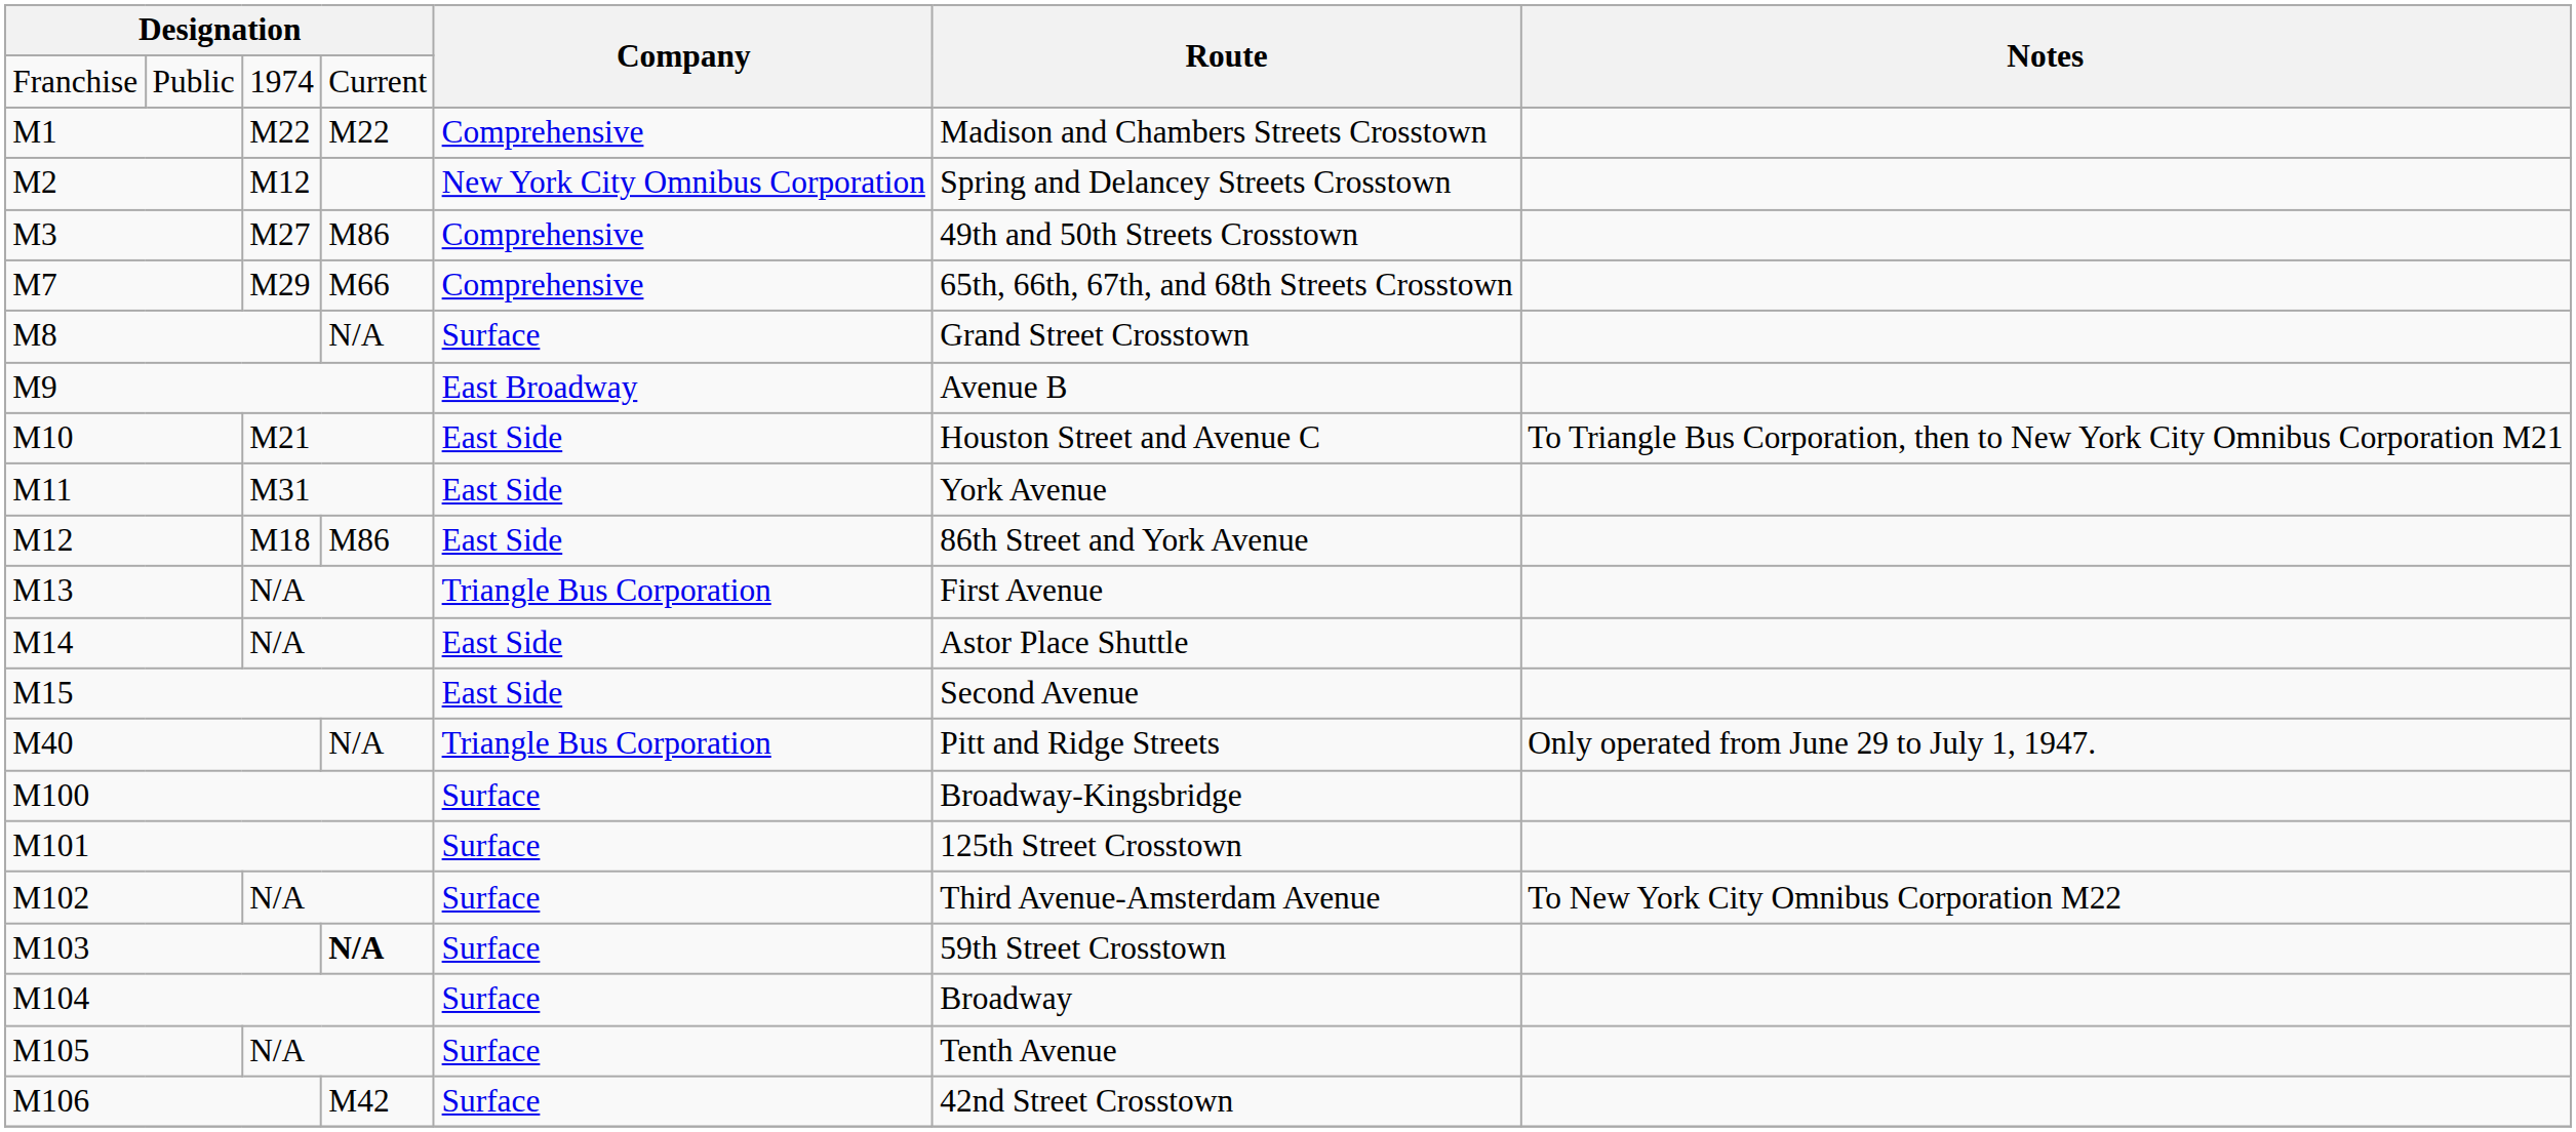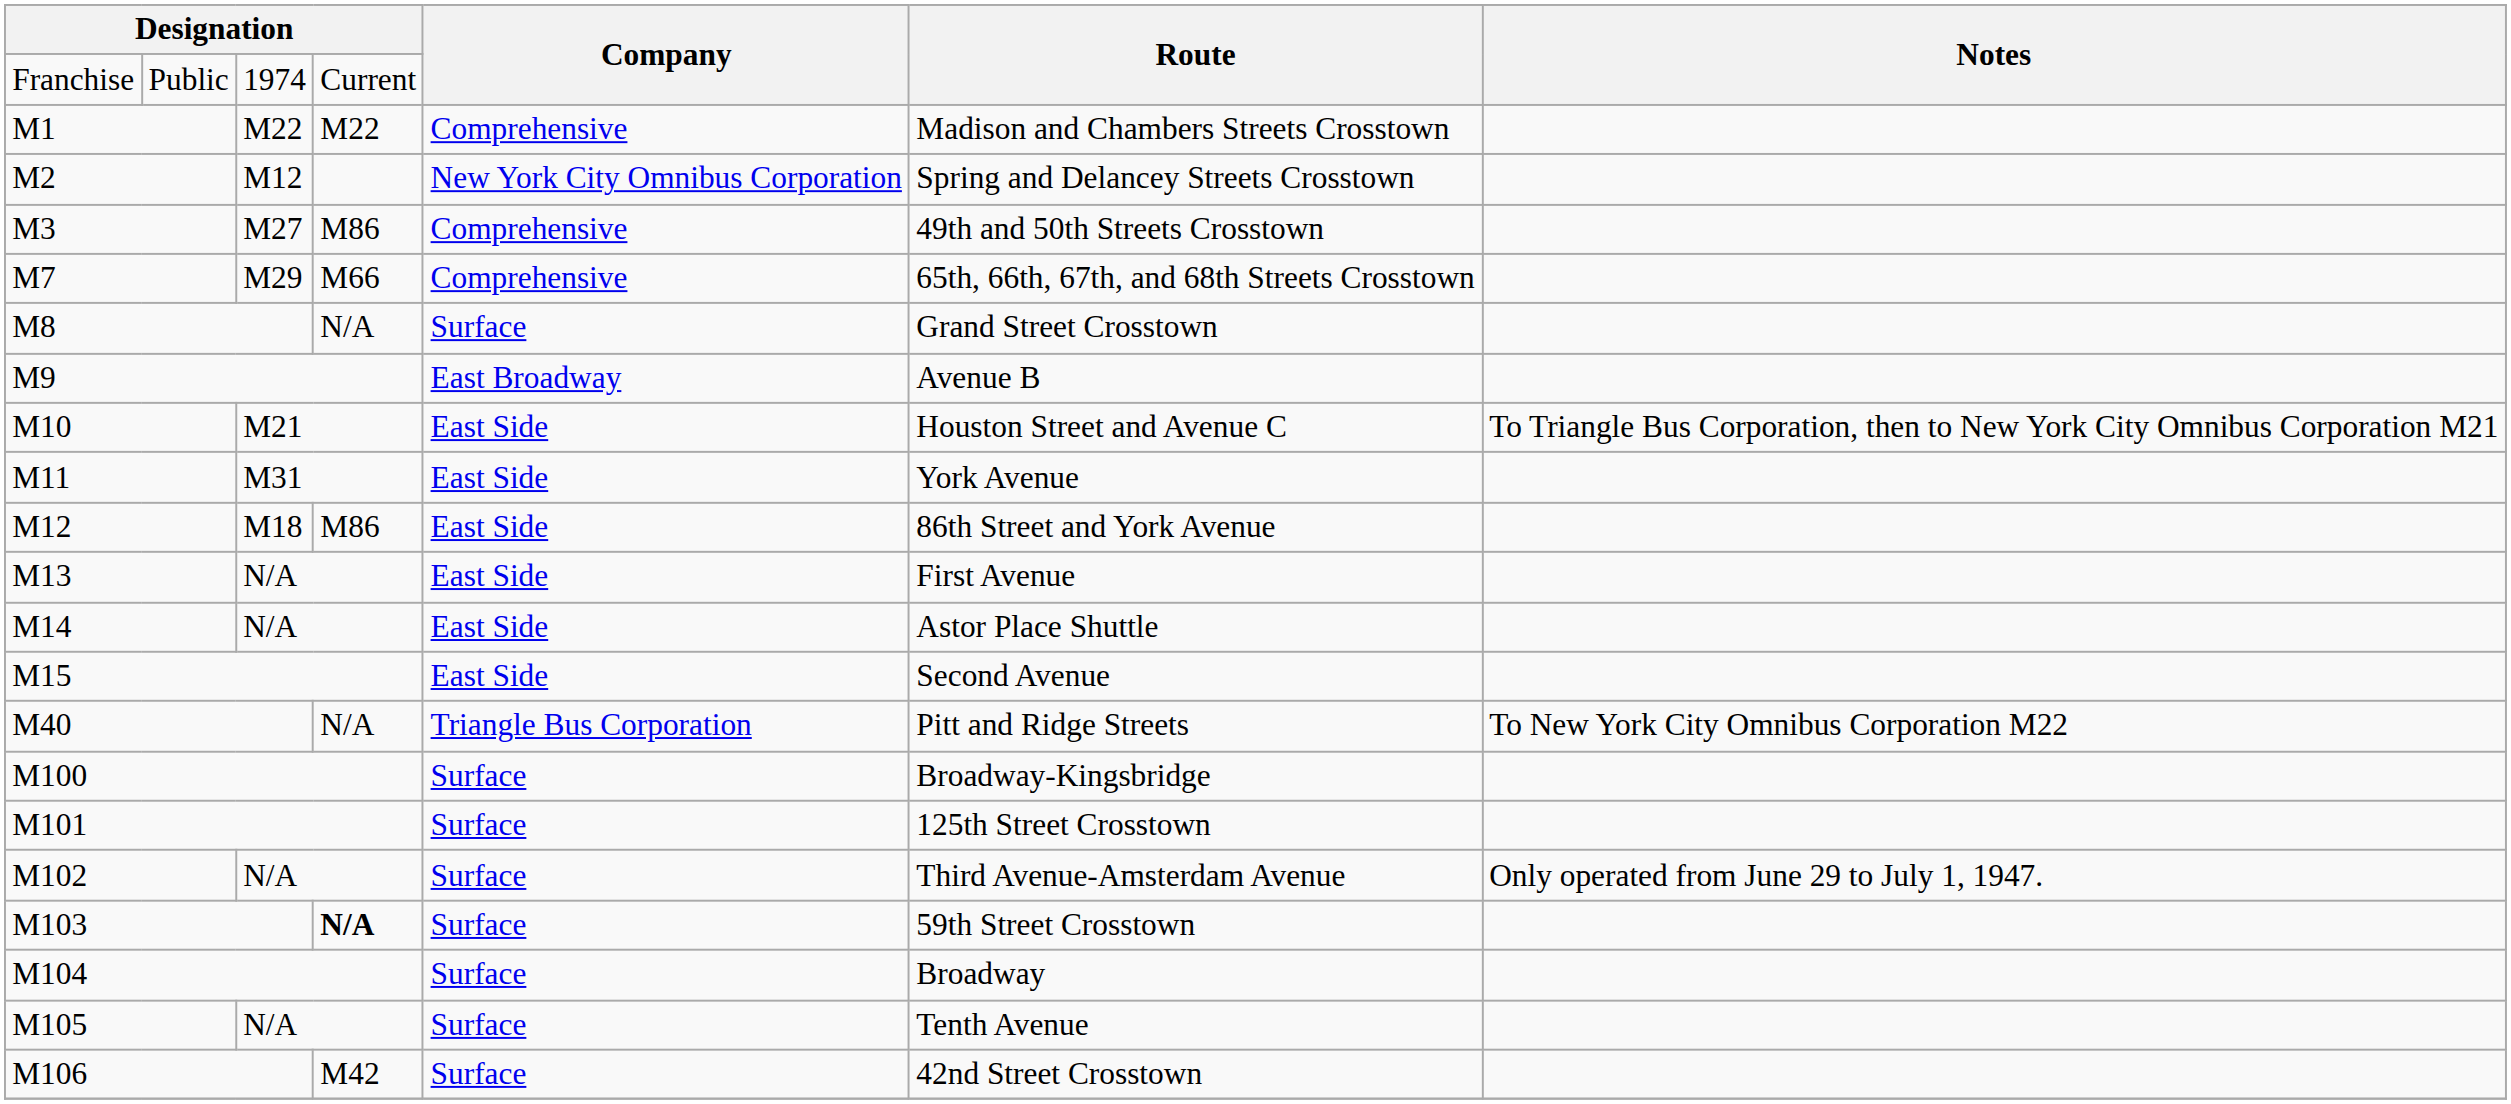M13 | Company: Triangle Bus Corporation -> East Side
M40 | Notes: Only operated from June 29 to July 1, 1947. -> To New York City Omnibus Corporation M22
M102 | Notes: To New York City Omnibus Corporation M22 -> Only operated from June 29 to July 1, 1947.
